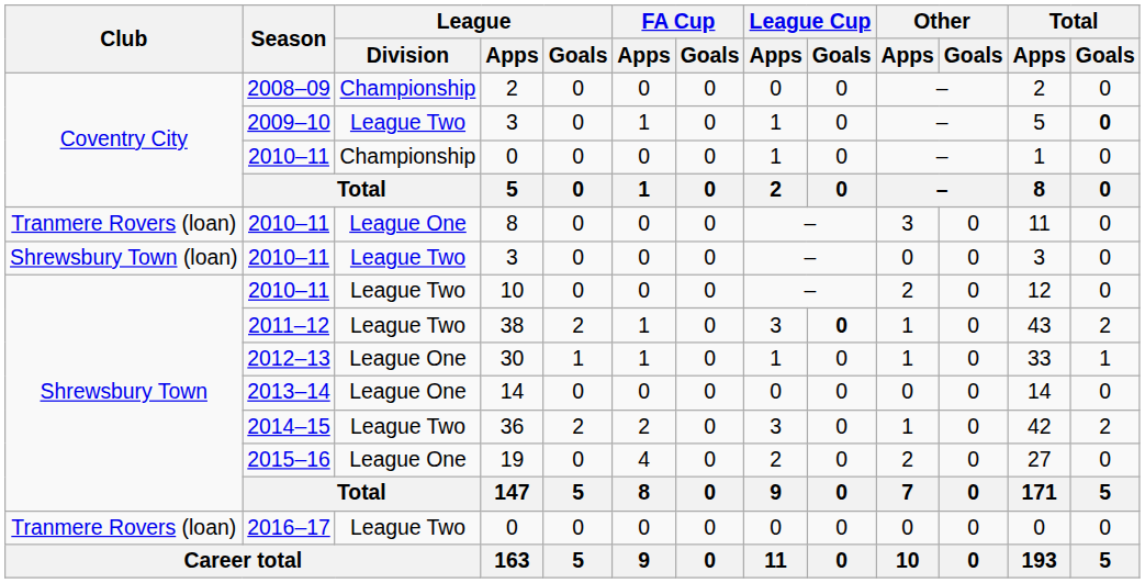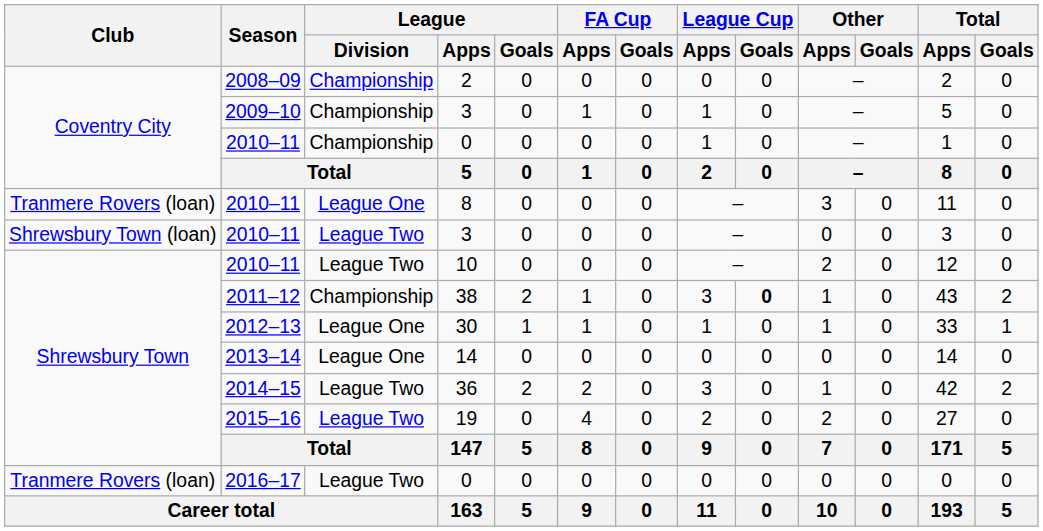2009–10 / 3 | League / Division: League Two -> Championship
2009–10 / 3 | Total / Goals: bold -> normal
38 | League / Division: League Two -> Championship
19 | League / Division: League One -> League Two
